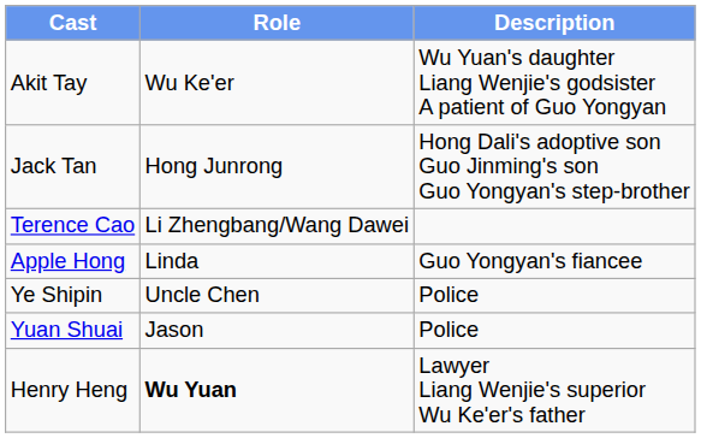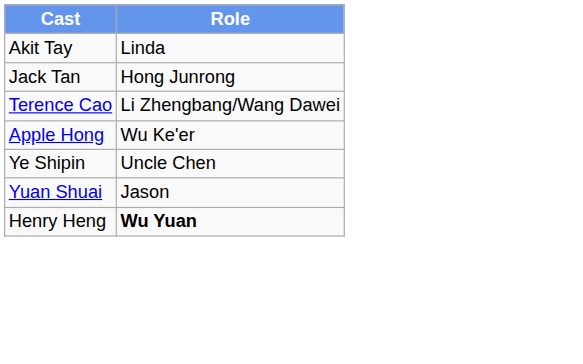- column: Description | Wu Yuan's daughter Liang Wenjie's godsister A patient of Guo Yongyan | Hong Dali's adoptive son Guo Jinming's son Guo Yongyan's step-brother | Guo Yongyan's fiancee | Police | Police | Lawyer Liang Wenjie's superior Wu Ke'er's father
Akit Tay | Role: Wu Ke'er -> Linda
Apple Hong | Role: Linda -> Wu Ke'er
